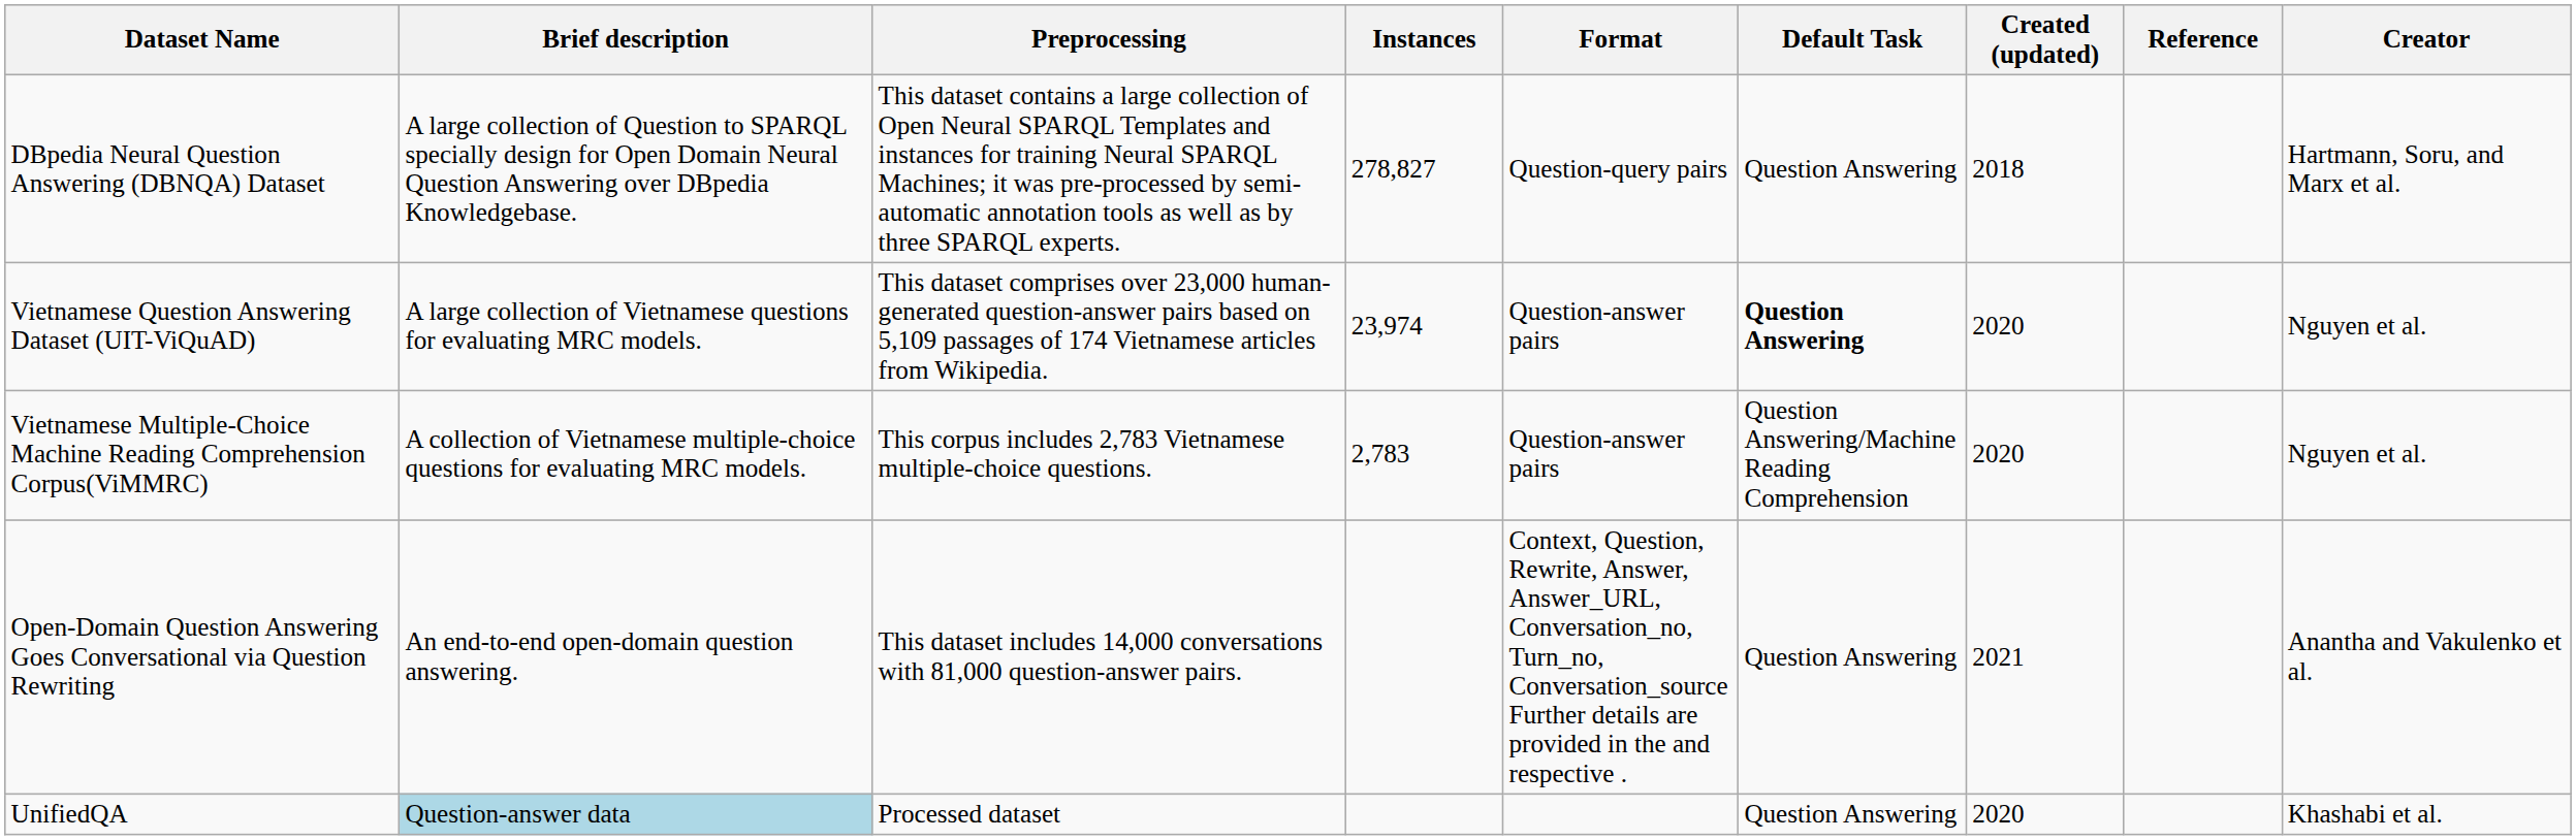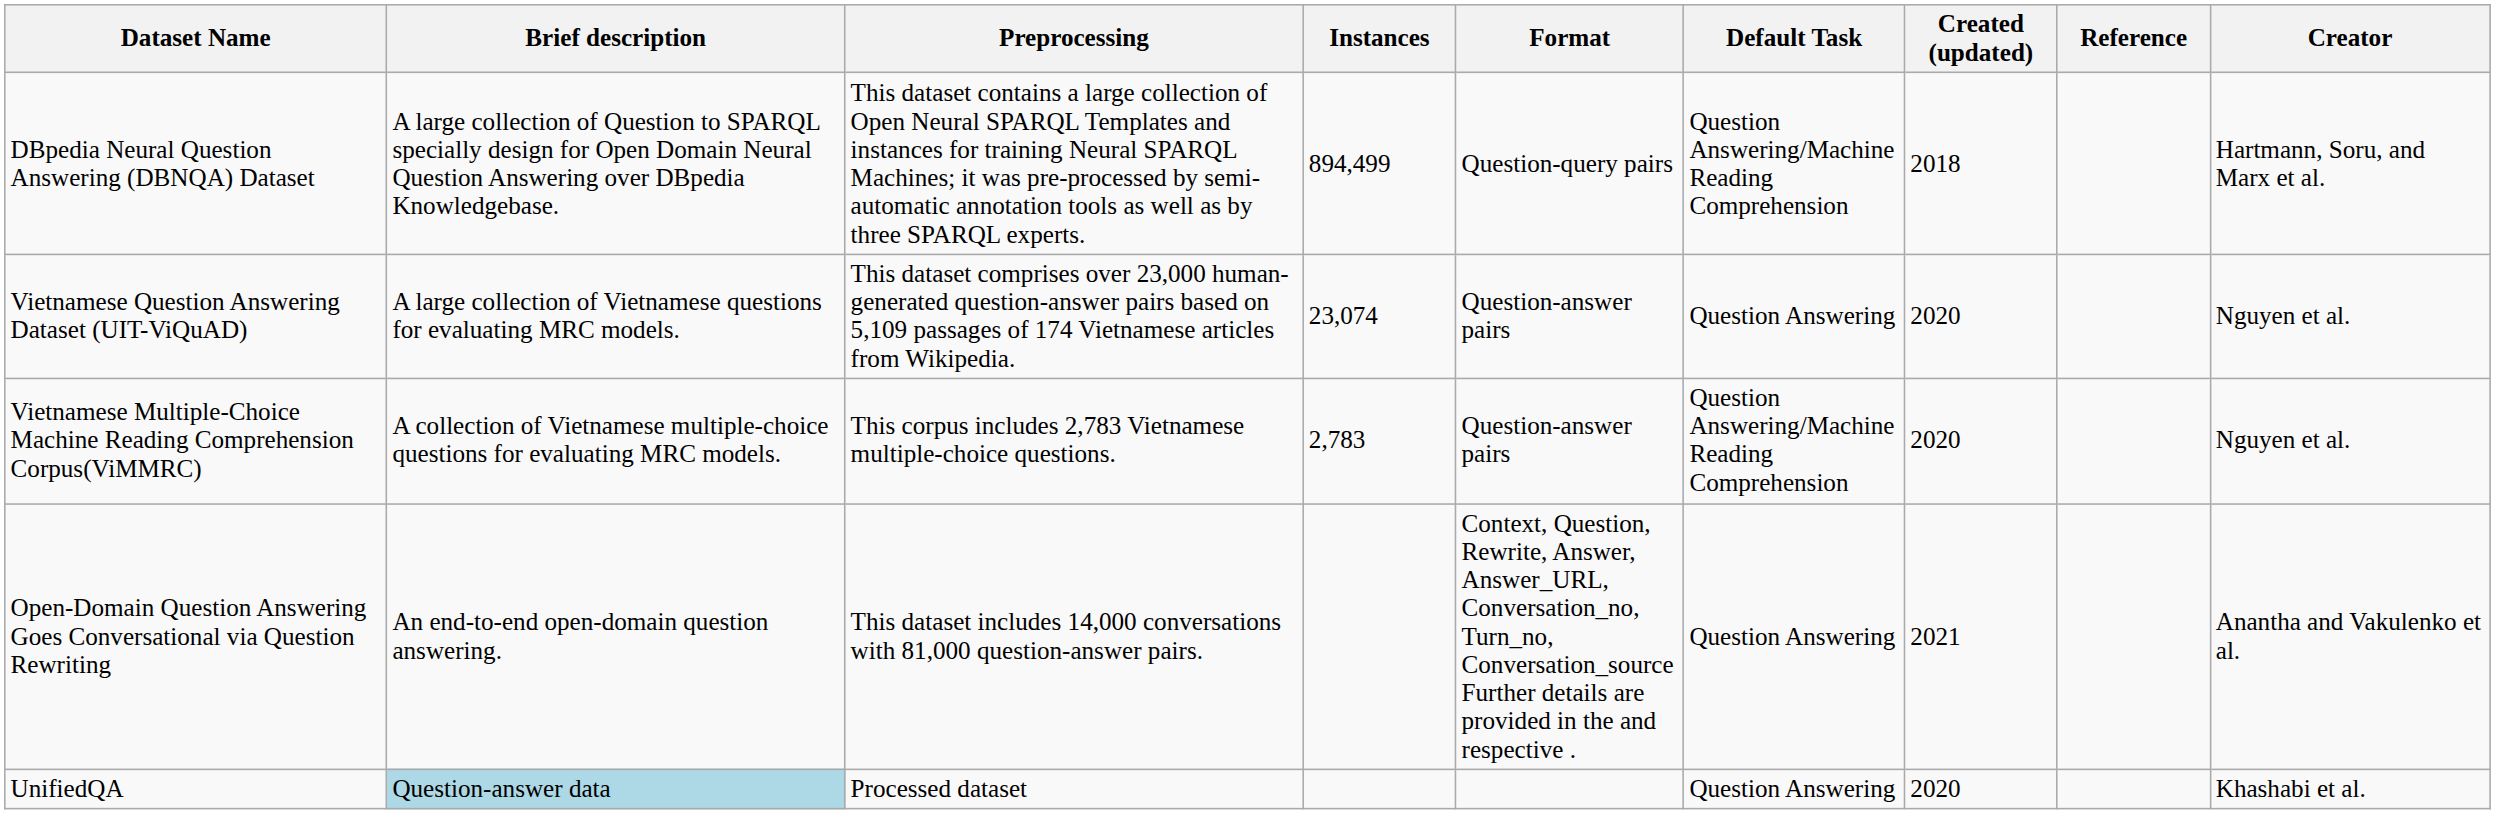DBpedia Neural Question Answering (DBNQA) Dataset | Instances: 278,827 -> 894,499
DBpedia Neural Question Answering (DBNQA) Dataset | Default Task: Question Answering -> Question Answering/Machine Reading Comprehension
Vietnamese Question Answering Dataset (UIT-ViQuAD) | Instances: 23,974 -> 23,074
Vietnamese Question Answering Dataset (UIT-ViQuAD) | Default Task: bold -> normal
